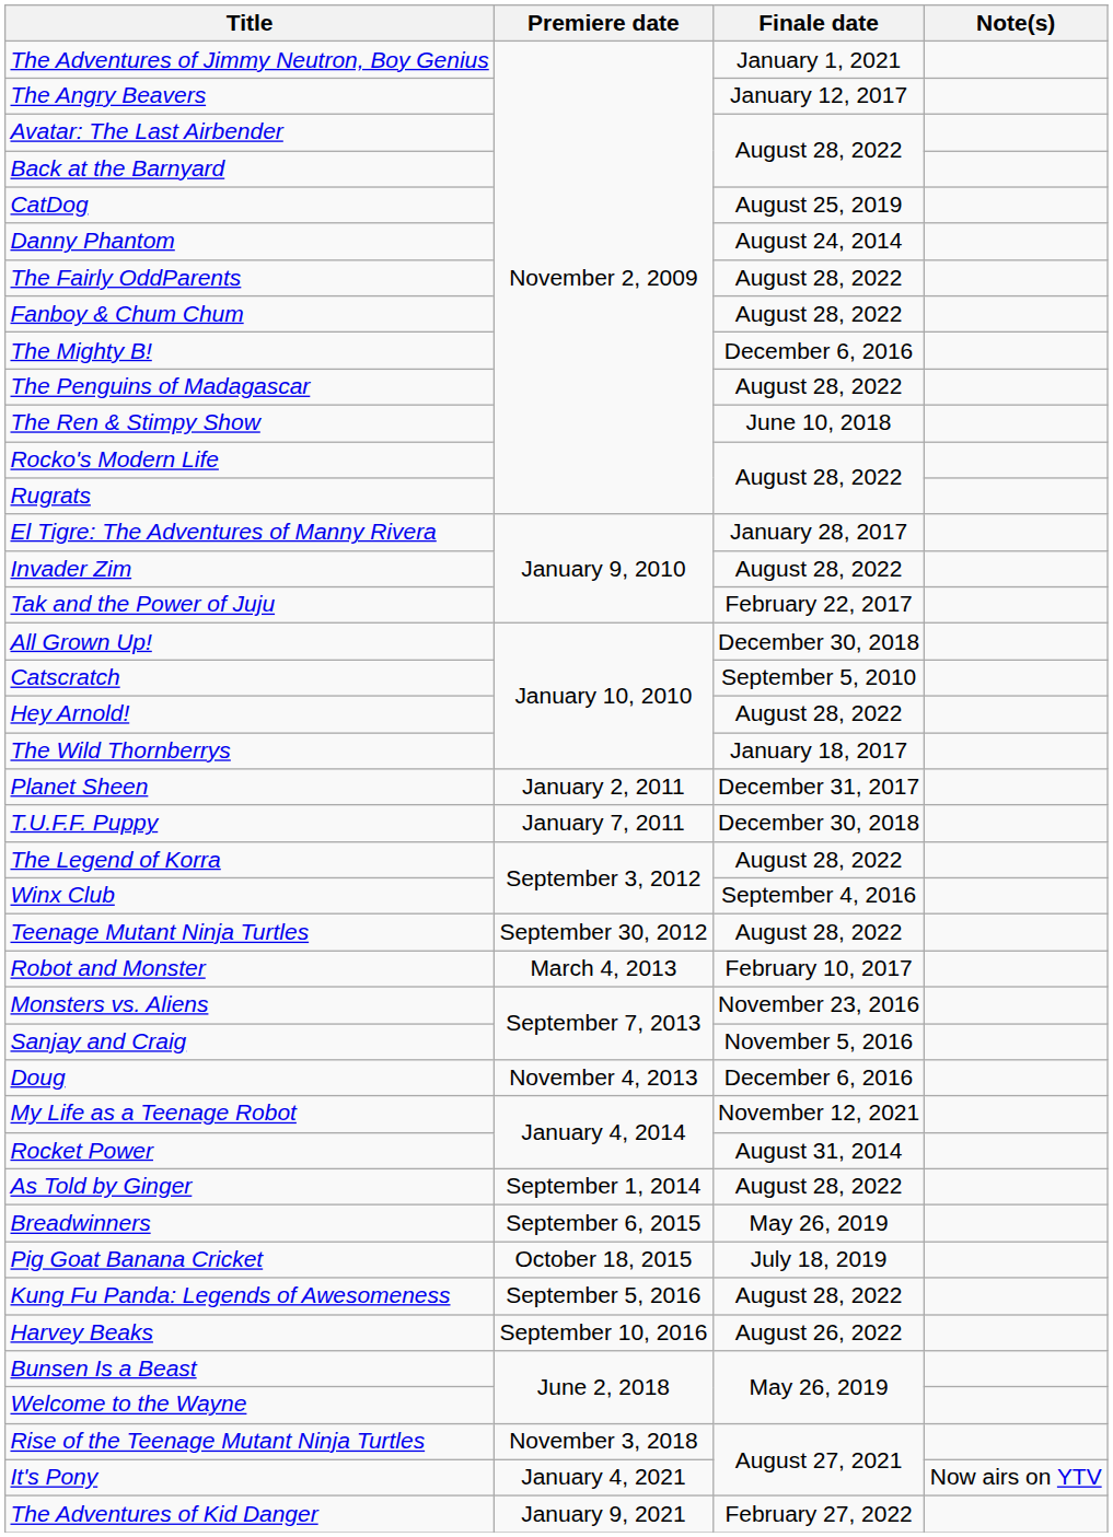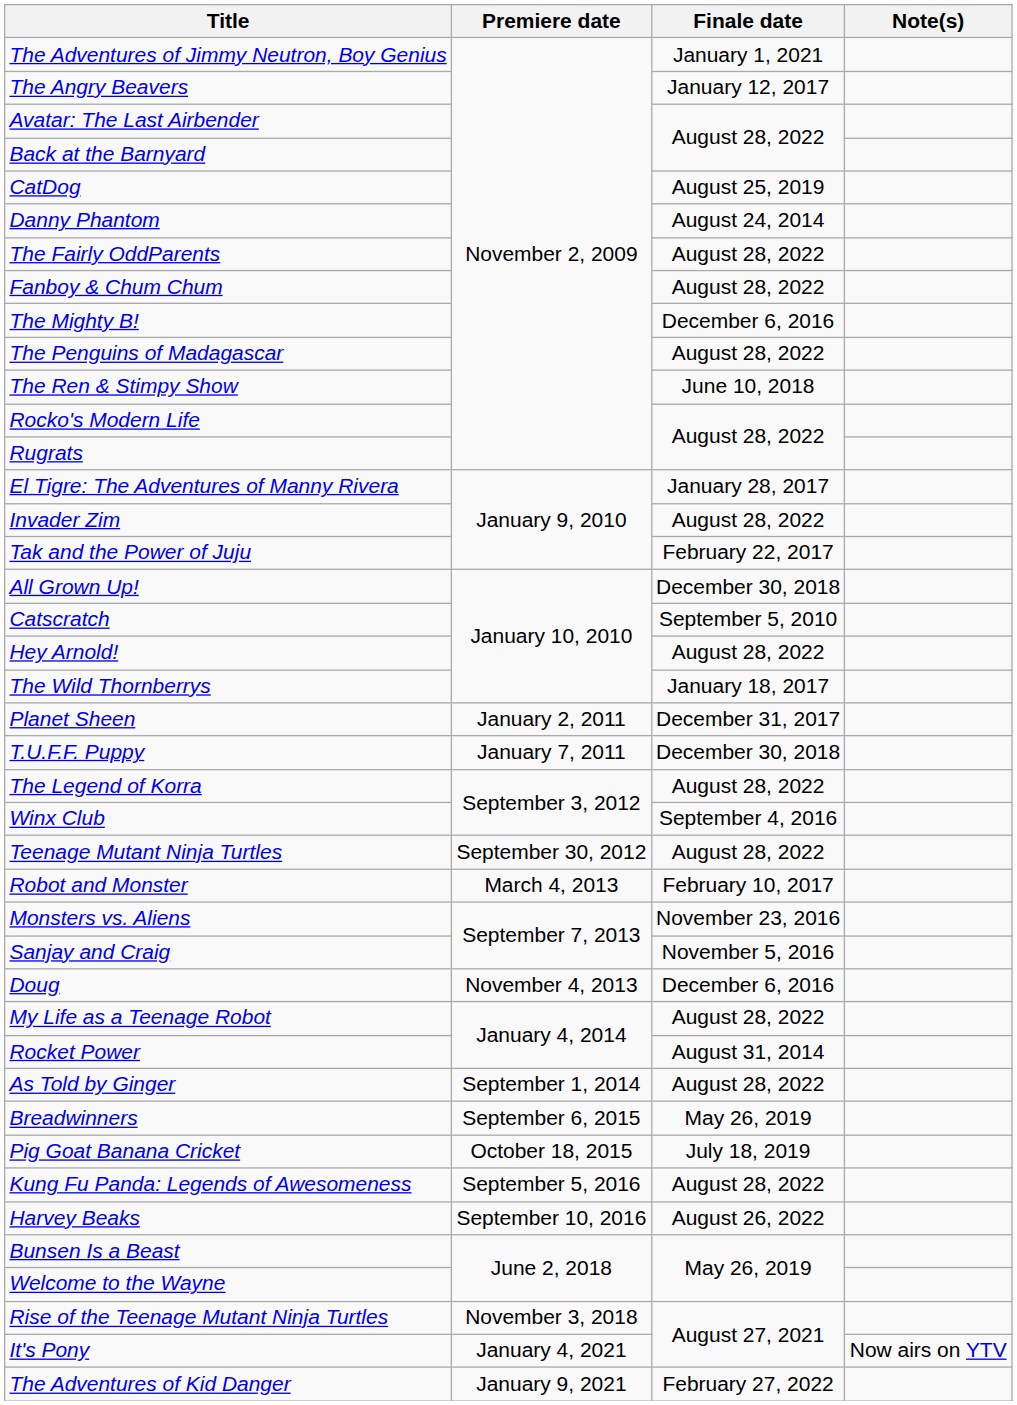My Life as a Teenage Robot | Finale date: November 12, 2021 -> August 28, 2022
